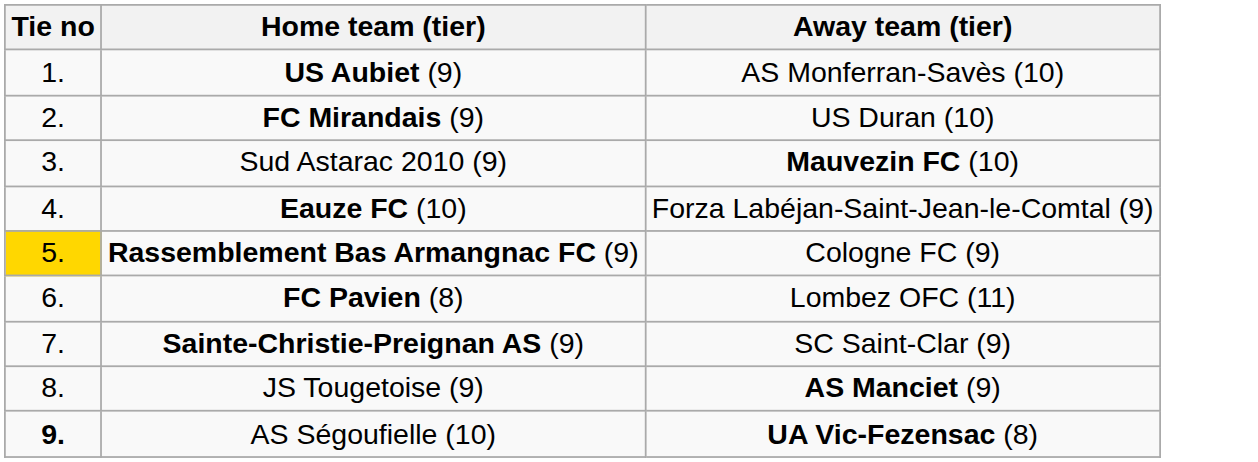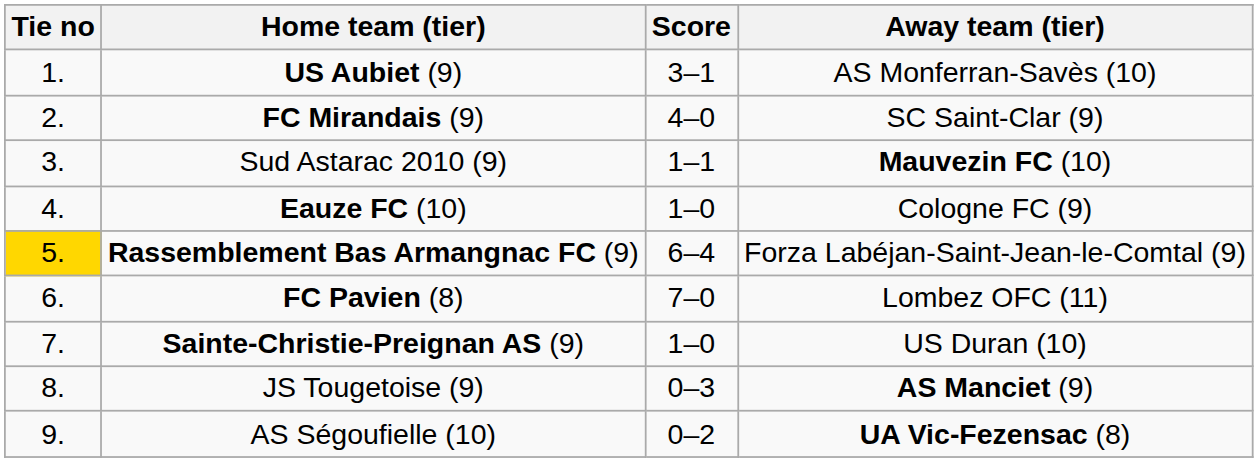+ column: Score | 3–1 | 4–0 | 1–1 | 1–0 | 6–4 | 7–0 | 1–0 | 0–3 | 0–2
FC Mirandais (9) | Away team (tier): US Duran (10) -> SC Saint-Clar (9)
Eauze FC (10) | Away team (tier): Forza Labéjan-Saint-Jean-le-Comtal (9) -> Cologne FC (9)
Rassemblement Bas Armangnac FC (9) | Away team (tier): Cologne FC (9) -> Forza Labéjan-Saint-Jean-le-Comtal (9)
Sainte-Christie-Preignan AS (9) | Away team (tier): SC Saint-Clar (9) -> US Duran (10)
AS Ségoufielle (10) | Tie no: bold -> normal
